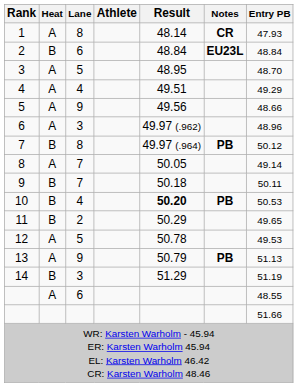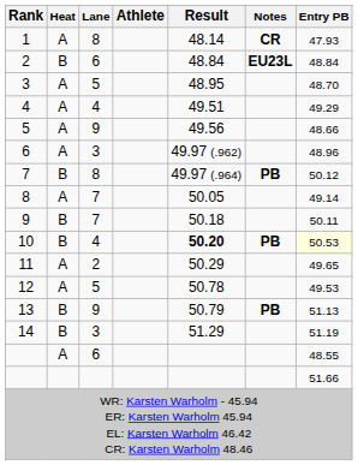10 | Entry PB: no background -> lightyellow background
11 | Heat: B -> A
13 | Heat: A -> B
